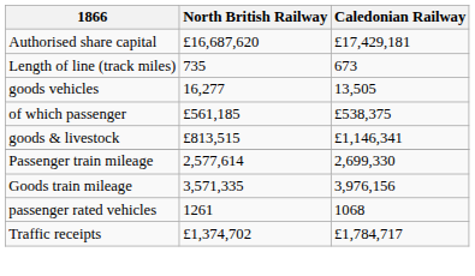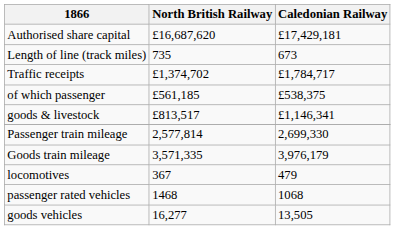rows swapped: Traffic receipts <-> goods vehicles
goods & livestock | North British Railway: £813,515 -> £813,517
Passenger train mileage | North British Railway: 2,577,614 -> 2,577,814
Goods train mileage | Caledonian Railway: 3,976,156 -> 3,976,179
+ row: locomotives | 367 | 479
passenger rated vehicles | North British Railway: 1261 -> 1468
